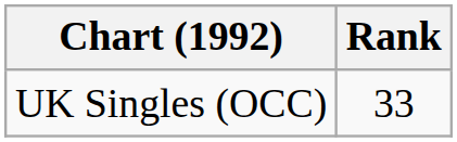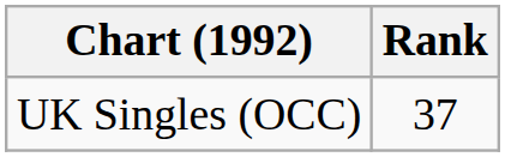UK Singles (OCC) | Rank: 33 -> 37
